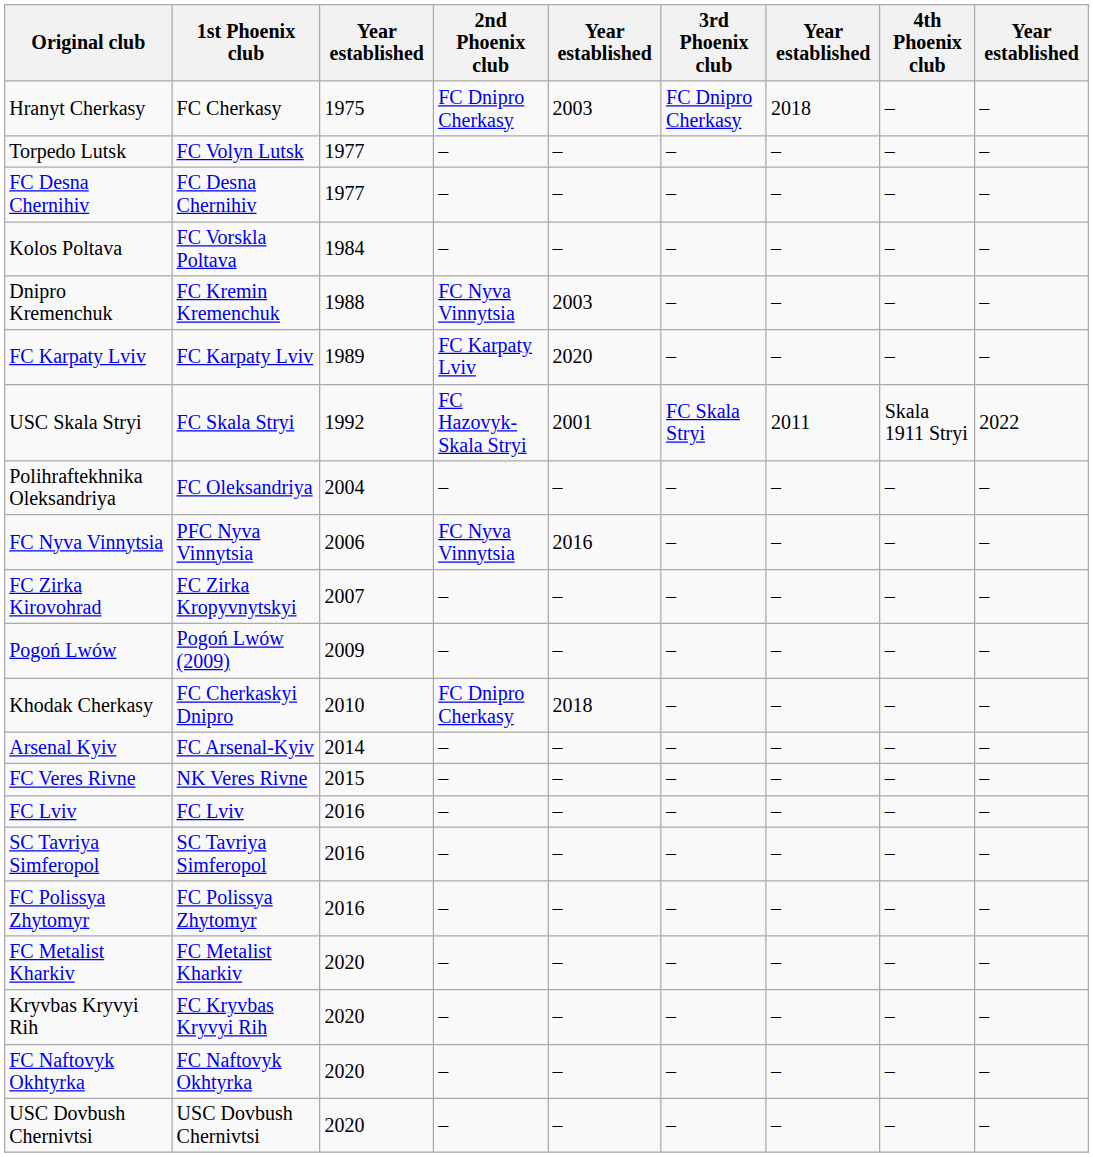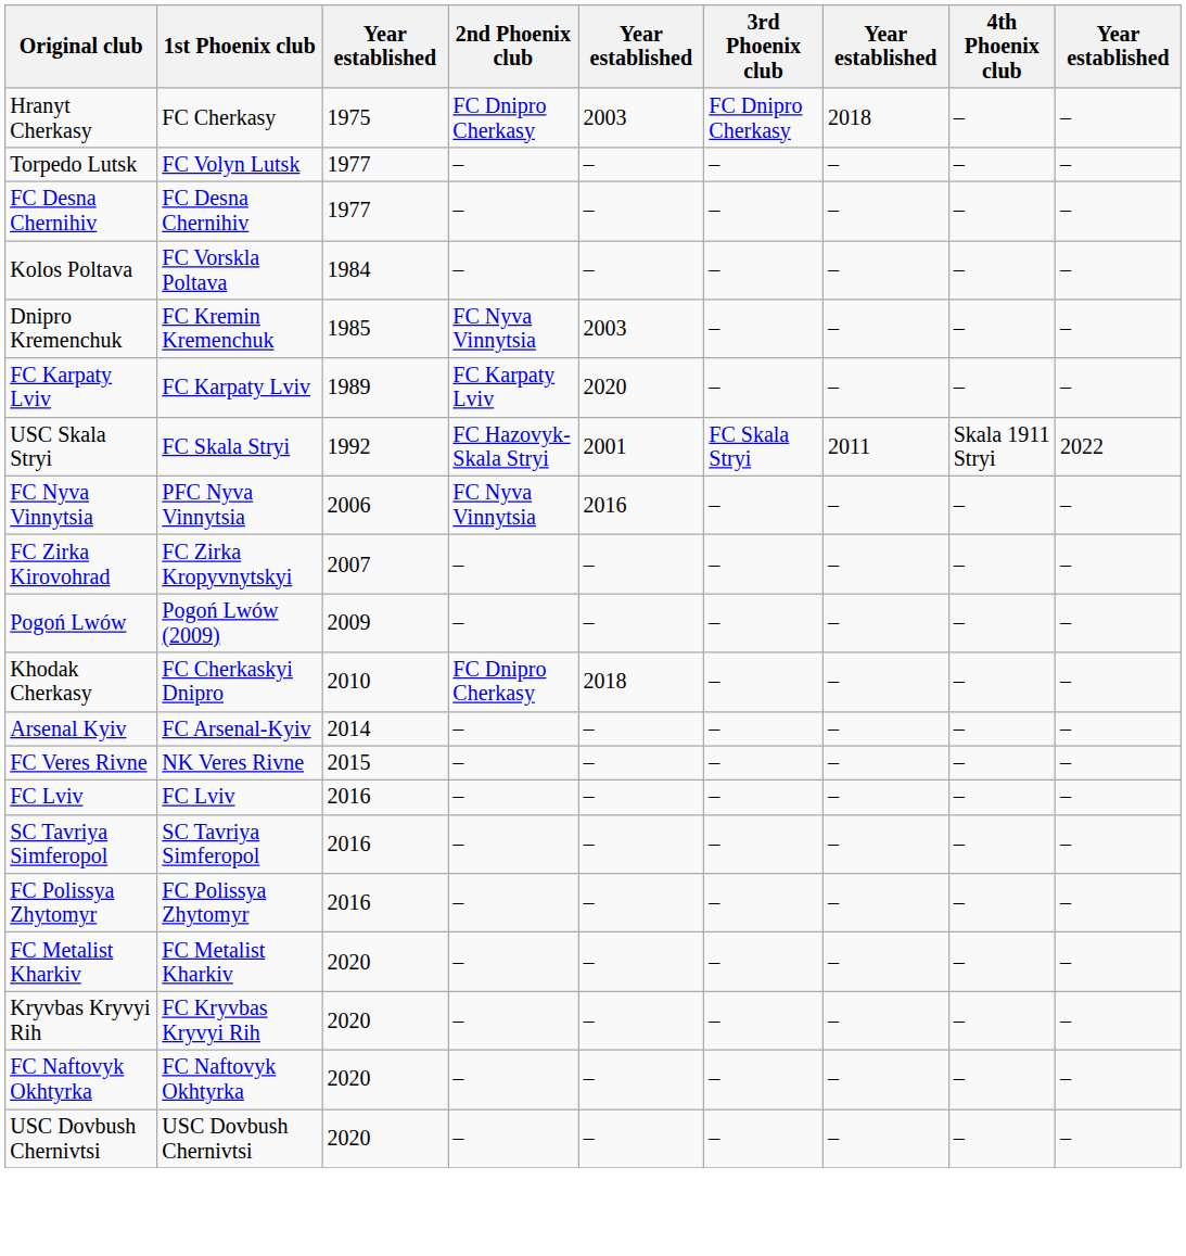Dnipro Kremenchuk | column 3: 1988 -> 1985
- row: Polihraftekhnika Oleksandriya | FC Oleksandriya | 2004 | – | – | – | – | – | –
